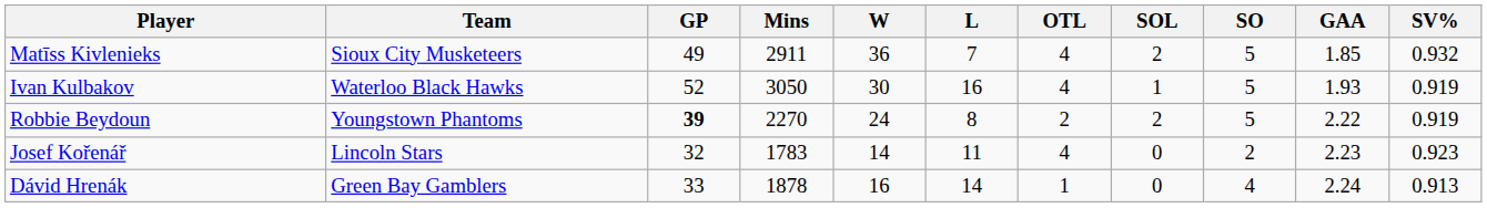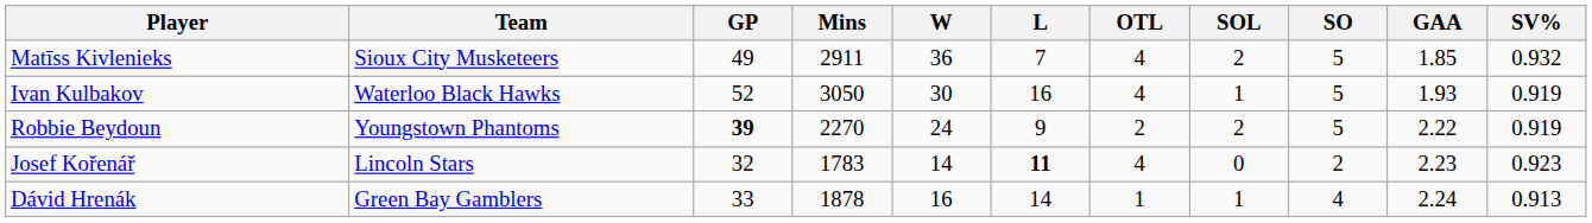Robbie Beydoun | L: 8 -> 9
Josef Kořenář | L: normal -> bold
Dávid Hrenák | SOL: 0 -> 1
